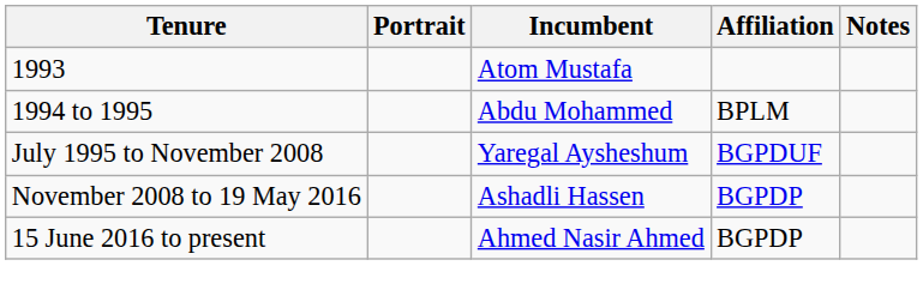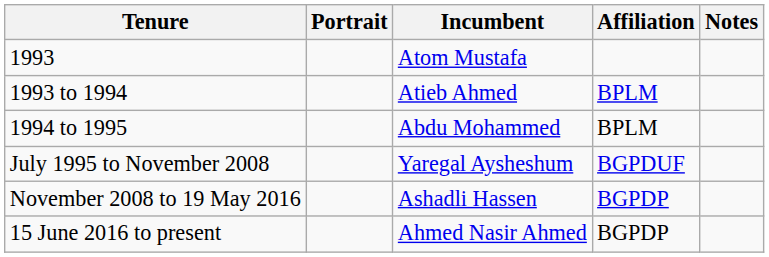+ row: 1993 to 1994 | Atieb Ahmed | BPLM
